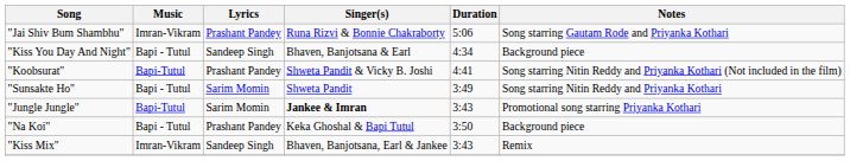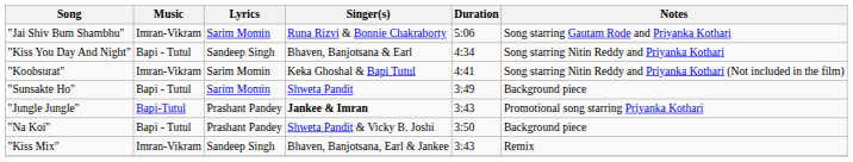"Jai Shiv Bum Shambhu" | Lyrics: Prashant Pandey -> Sarim Momin
"Kiss You Day And Night" | Notes: Background piece -> Song starring Nitin Reddy and Priyanka Kothari
"Koobsurat" | Music: Bapi-Tutul -> Imran-Vikram
"Koobsurat" | Lyrics: Prashant Pandey -> Sarim Momin
"Koobsurat" | Singer(s): Shweta Pandit & Vicky B. Joshi -> Keka Ghoshal & Bapi Tutul
"Sunsakte Ho" | Notes: Song starring Nitin Reddy and Priyanka Kothari -> Background piece
"Jungle Jungle" | Lyrics: Sarim Momin -> Prashant Pandey
"Na Koi" | Singer(s): Keka Ghoshal & Bapi Tutul -> Shweta Pandit & Vicky B. Joshi
